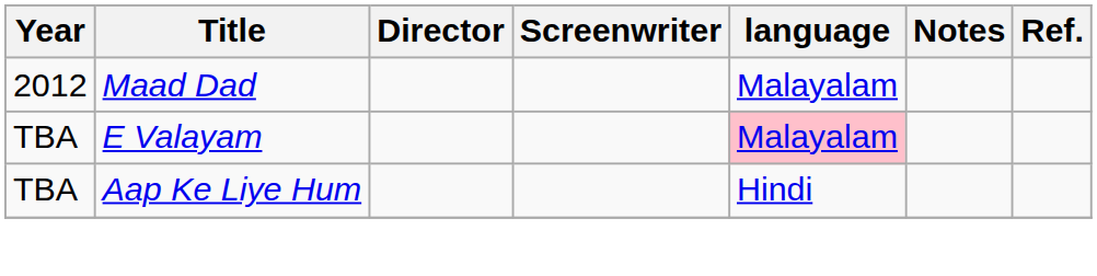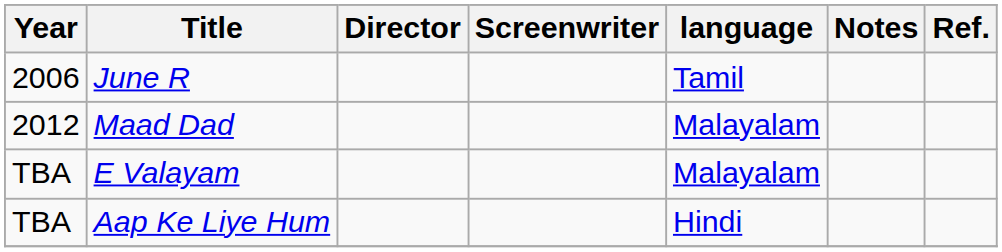+ row: 2006 | June R | Tamil
E Valayam | language: pink background -> no background
